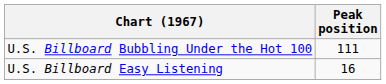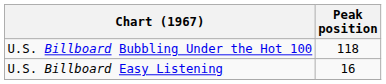U.S. Billboard Bubbling Under the Hot 100 | Peak position: 111 -> 118
